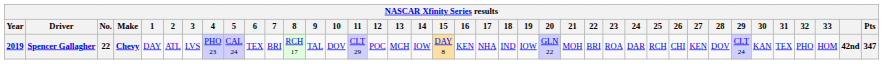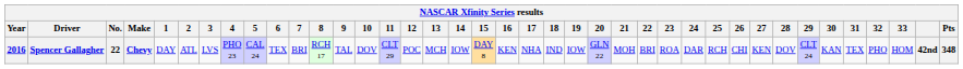Spencer Gallagher | Year: 2019 -> 2016
Spencer Gallagher | Pts: 347 -> 348
